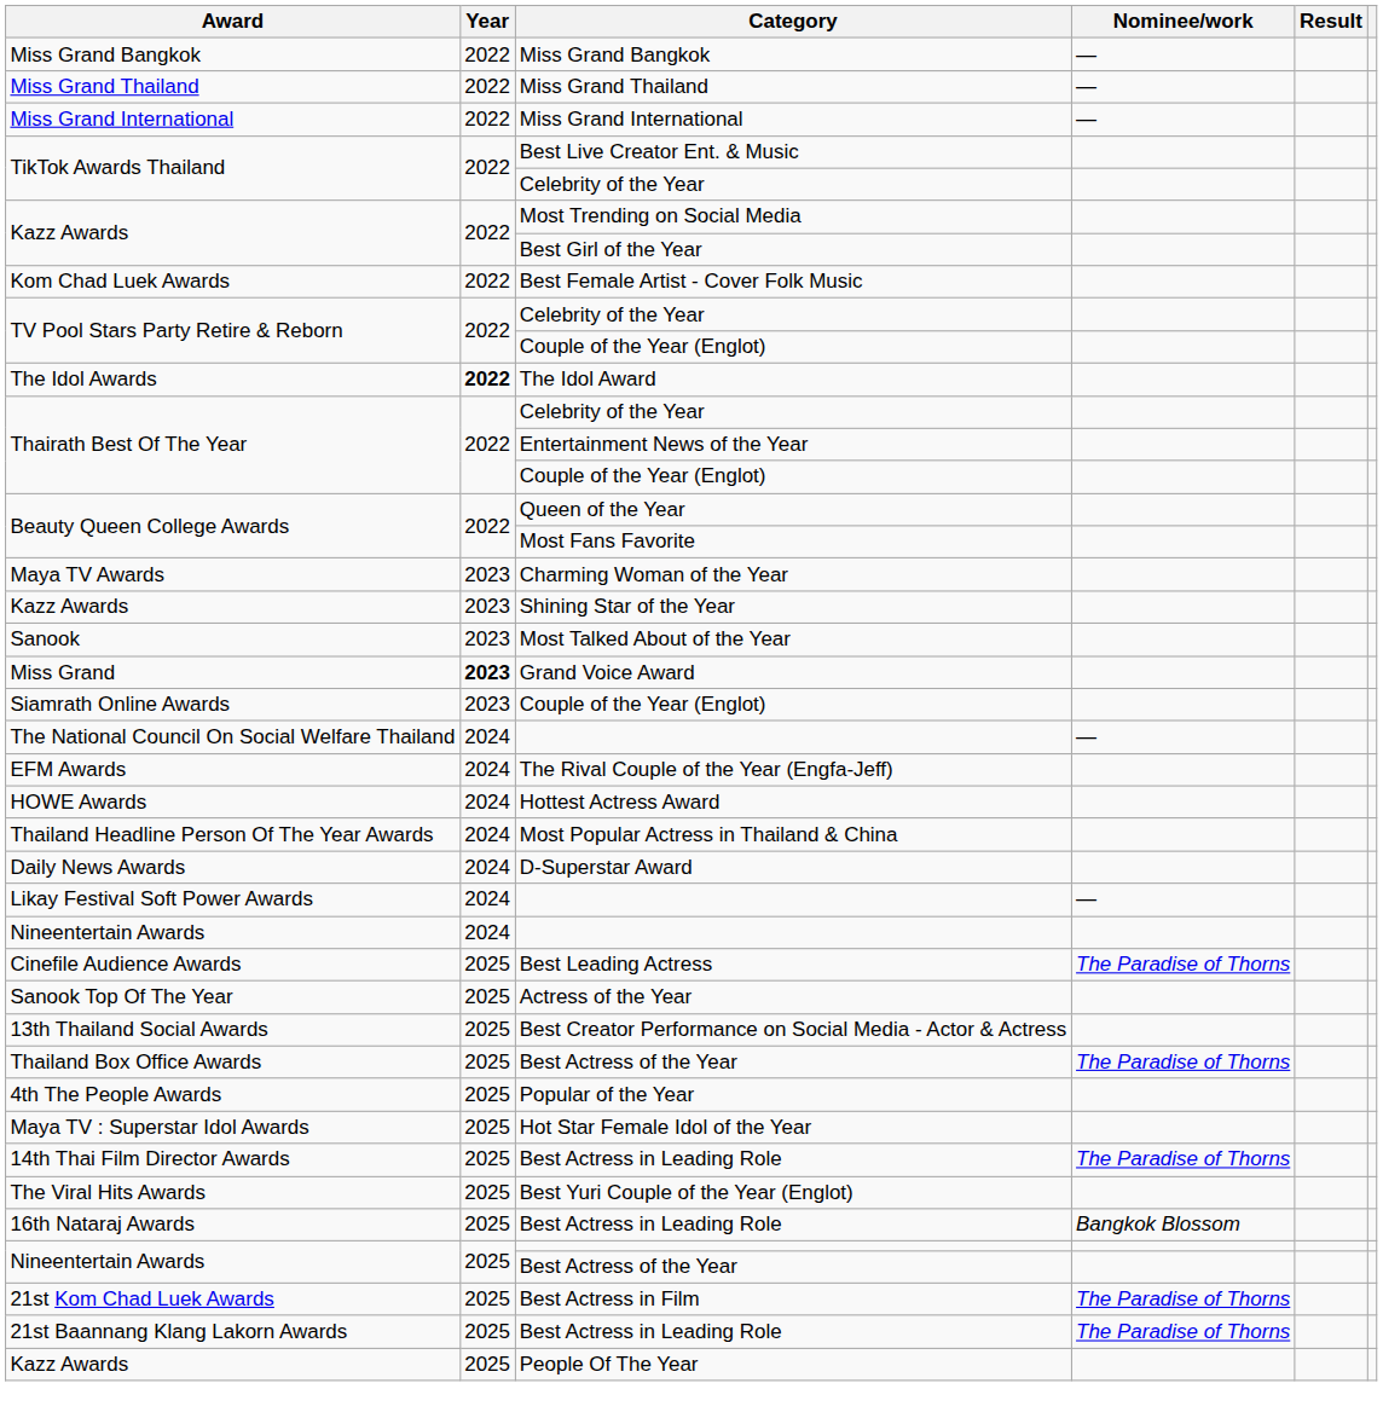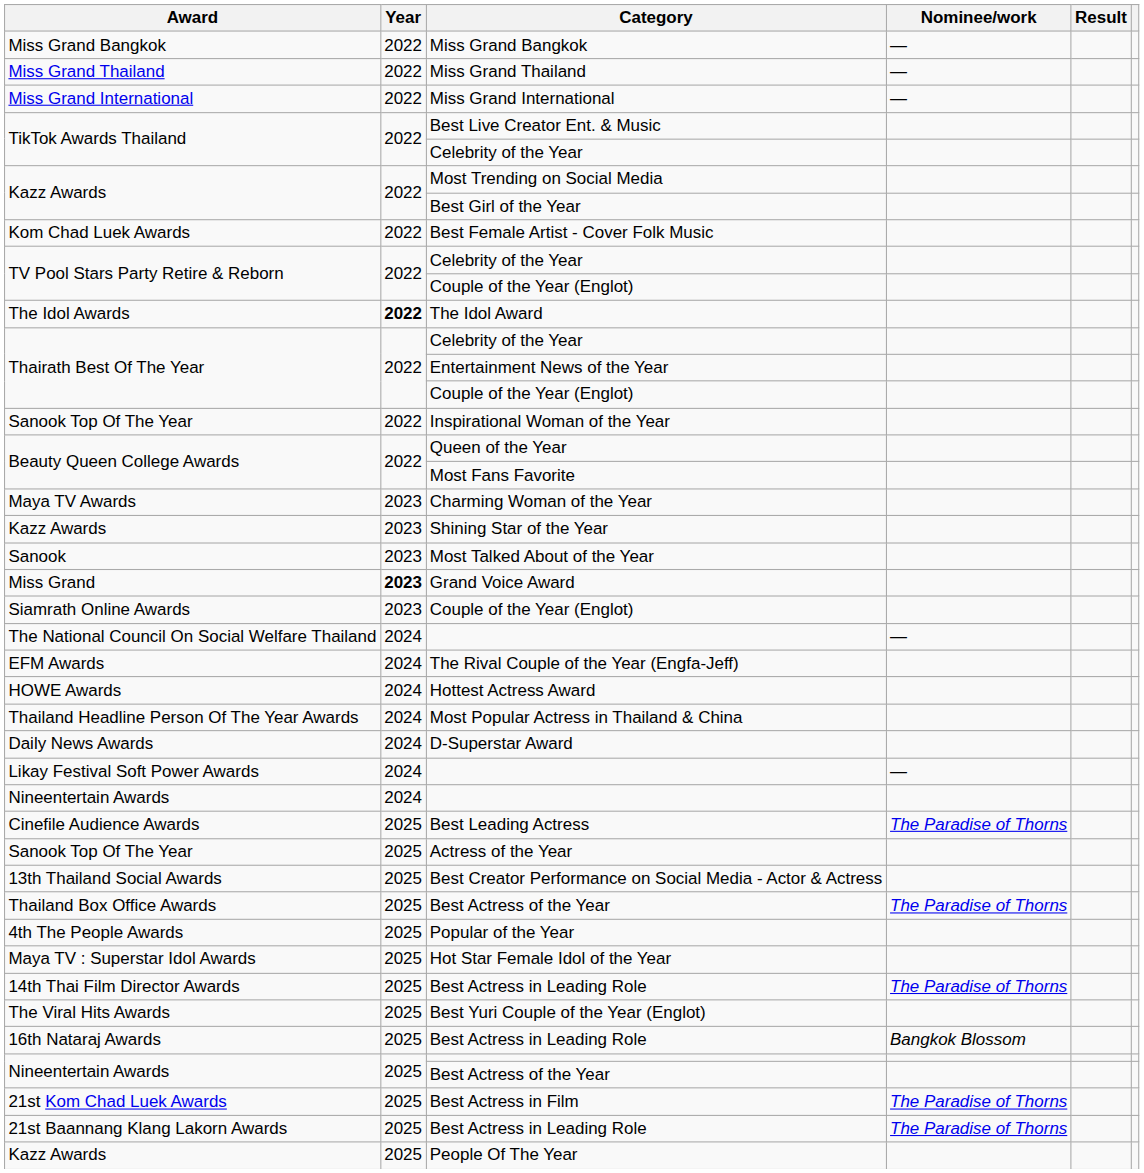+ row: Sanook Top Of The Year | 2022 | Inspirational Woman of the Year
